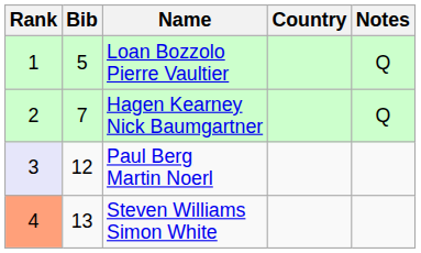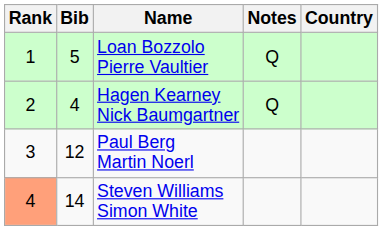columns swapped: Country <-> Notes
Hagen Kearney Nick Baumgartner | Bib: 7 -> 4
Paul Berg Martin Noerl | Rank: lavender background -> no background
Steven Williams Simon White | Bib: 13 -> 14
